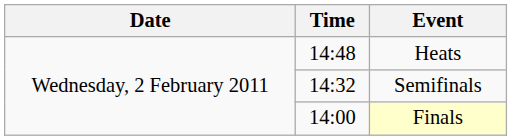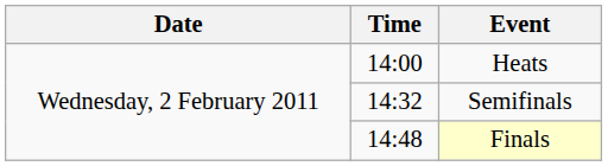Heats | Time: 14:48 -> 14:00
Finals | Time: 14:00 -> 14:48
